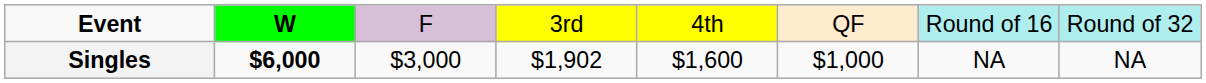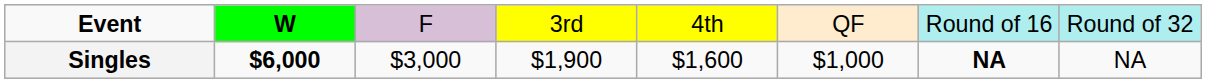Singles | column 4: $1,902 -> $1,900
Singles | column 7: normal -> bold
